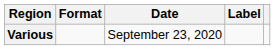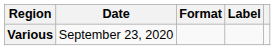columns swapped: Date <-> Format
